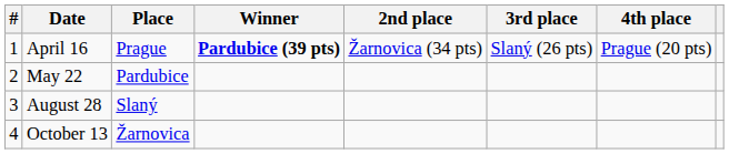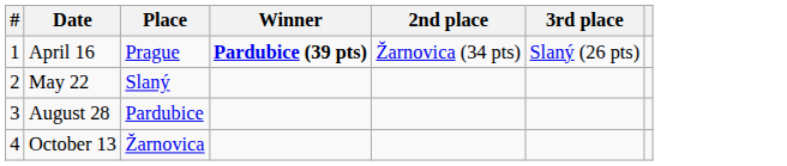- column: 4th place | Prague (20 pts)
May 22 | Place: Pardubice -> Slaný
August 28 | Place: Slaný -> Pardubice
